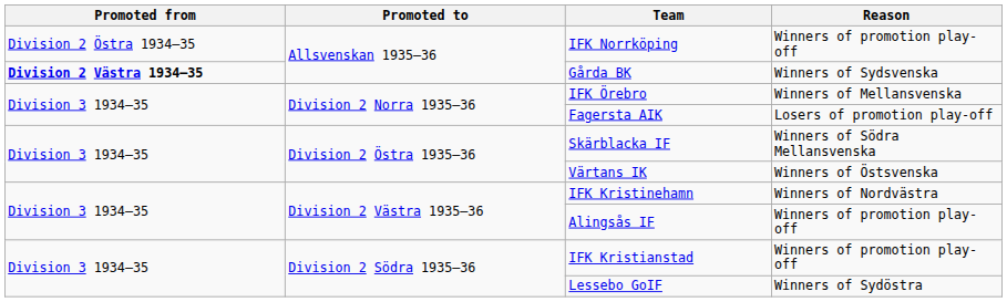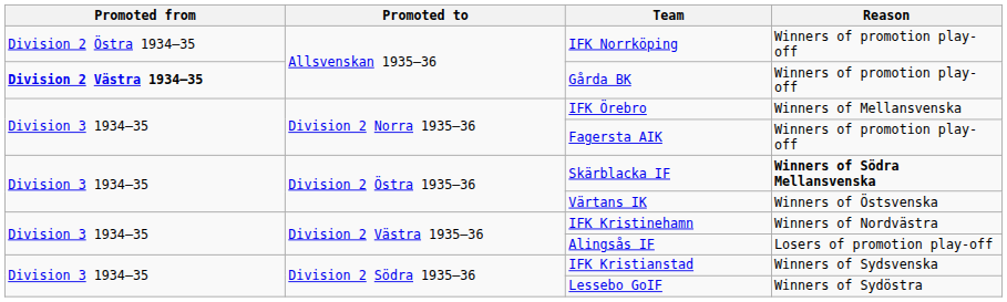Gårda BK | Reason: Winners of Sydsvenska -> Winners of promotion play-off
Fagersta AIK | Reason: Losers of promotion play-off -> Winners of promotion play-off
Skärblacka IF | Reason: normal -> bold
Alingsås IF | Reason: Winners of promotion play-off -> Losers of promotion play-off
IFK Kristianstad | Reason: Winners of promotion play-off -> Winners of Sydsvenska
